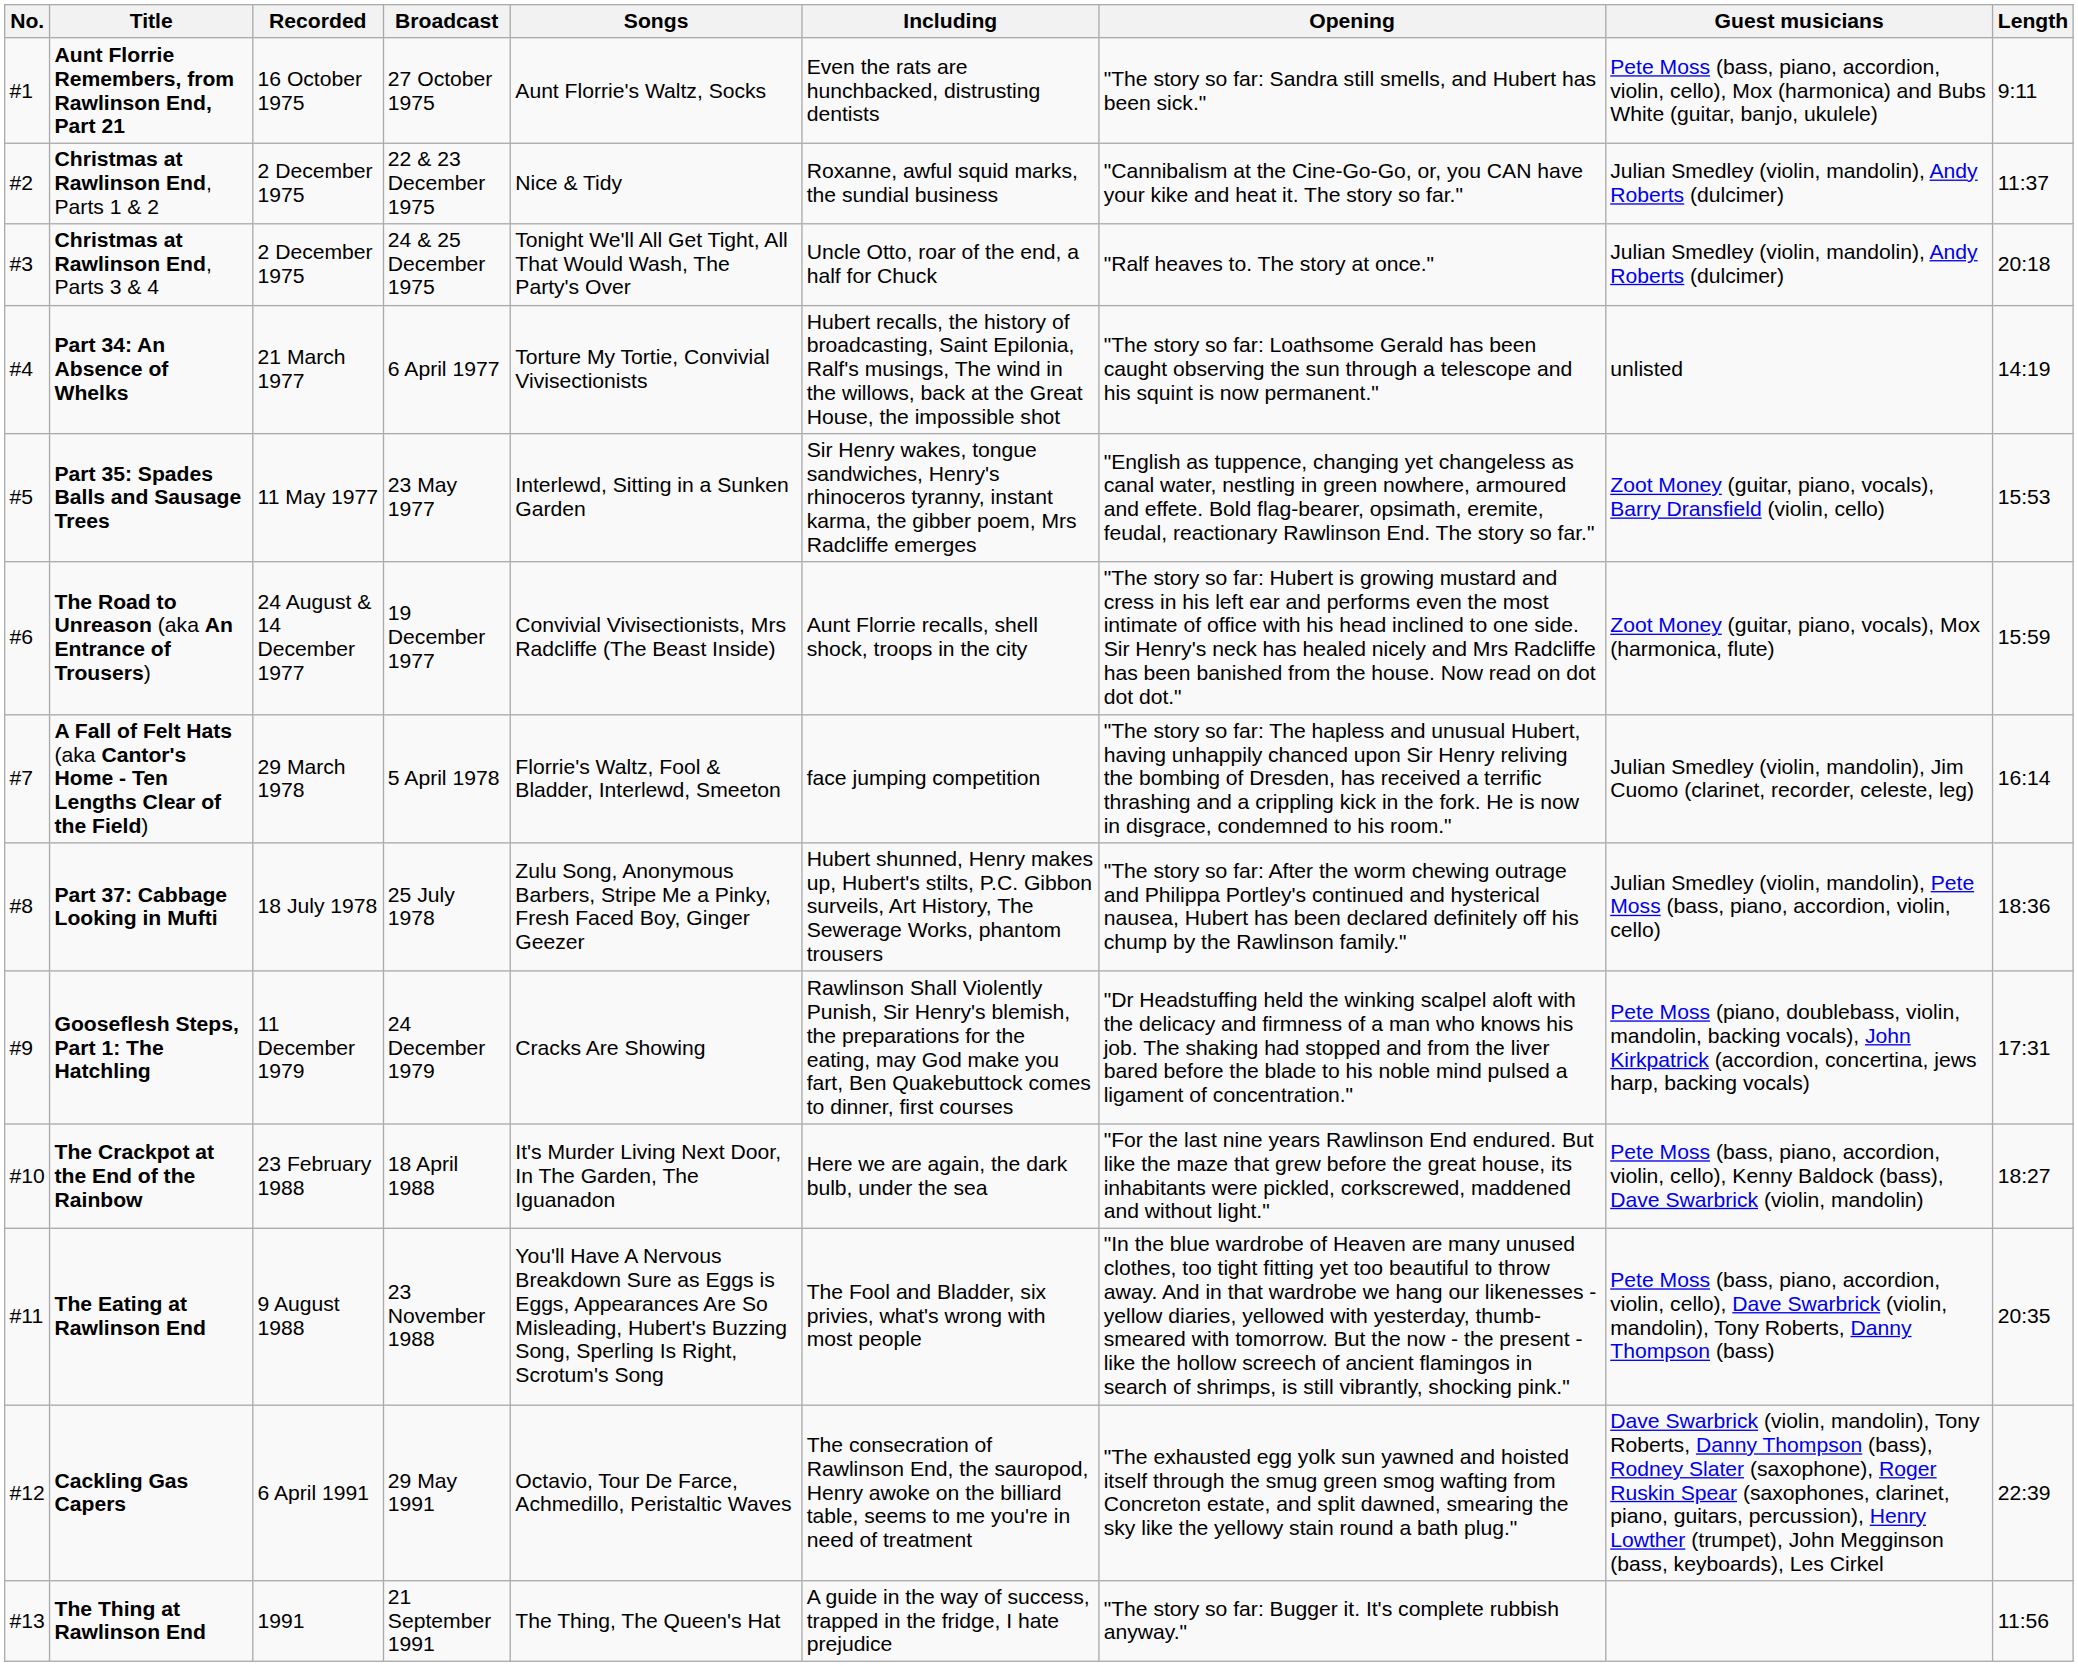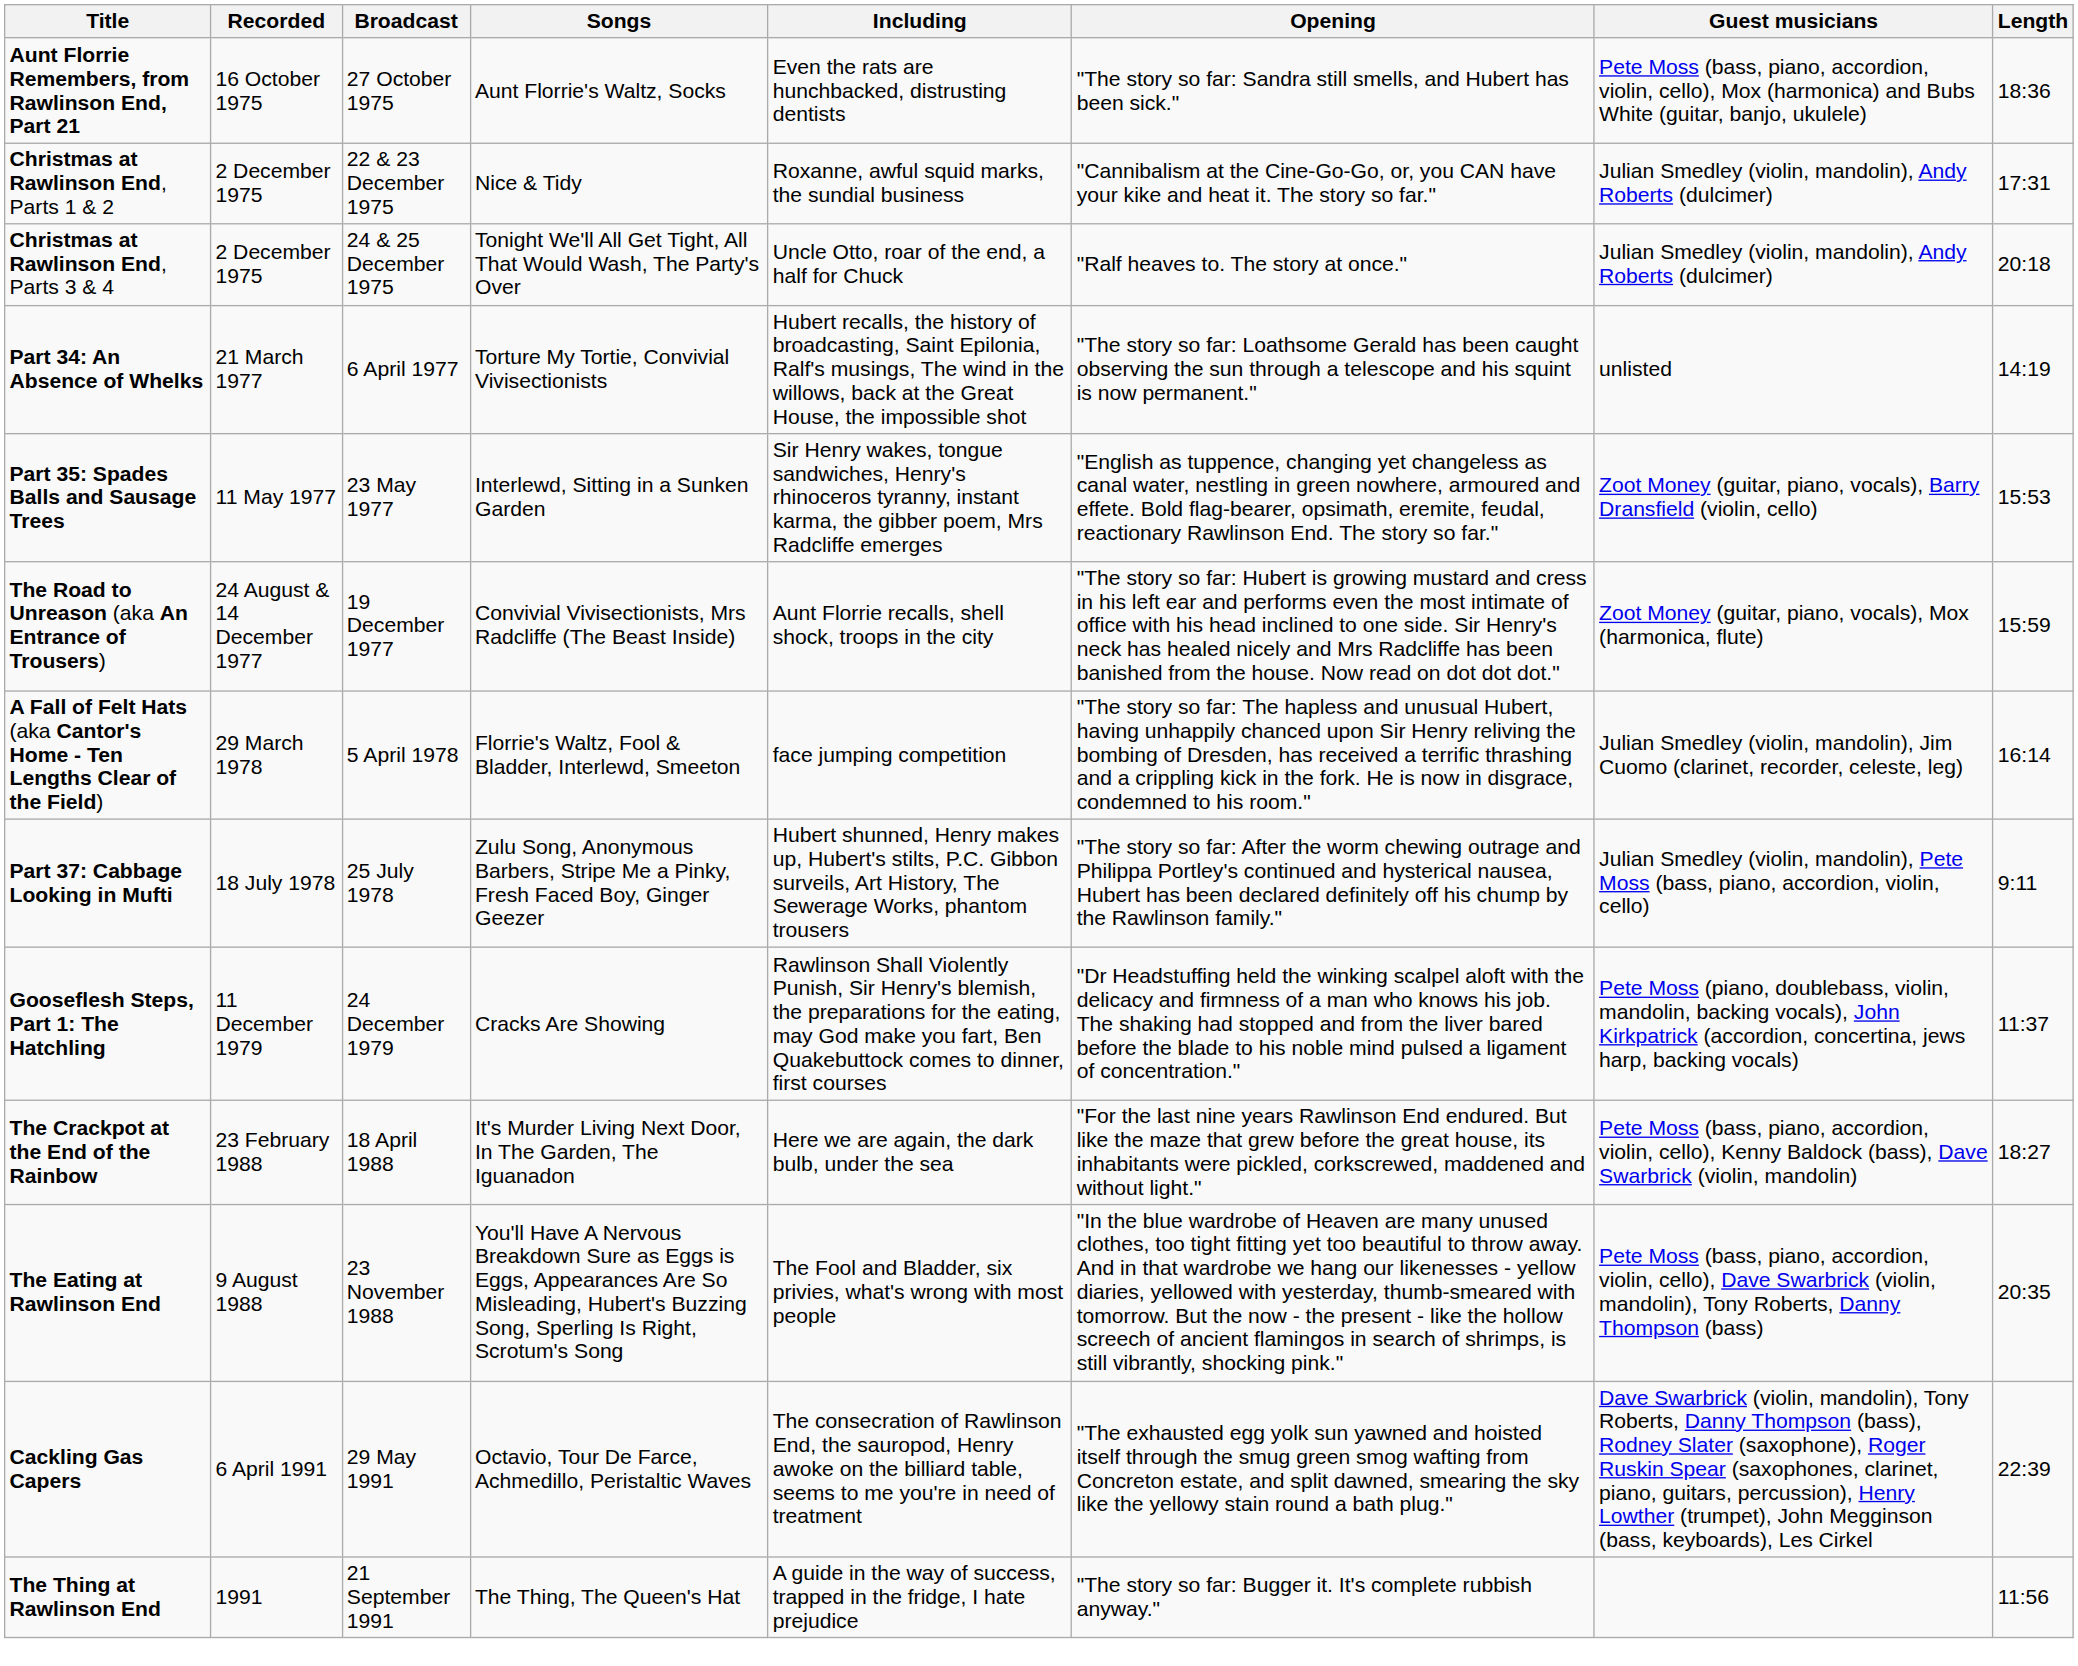- column: No. | #1 | #2 | #3 | #4 | #5 | #6 | #7 | #8 | #9 | #10 | #11 | #12 | #13
Aunt Florrie Remembers, from Rawlinson End, Part 21 | Length: 9:11 -> 18:36
Christmas at Rawlinson End, Parts 1 & 2 | Length: 11:37 -> 17:31
Part 37: Cabbage Looking in Mufti | Length: 18:36 -> 9:11
Gooseflesh Steps, Part 1: The Hatchling | Length: 17:31 -> 11:37
